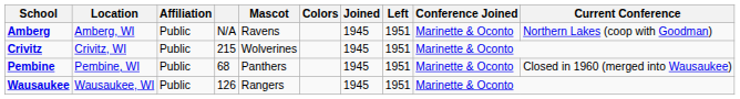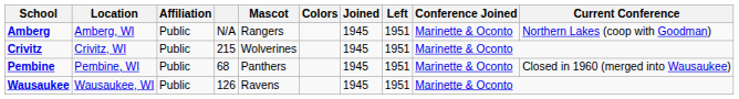Amberg | Mascot: Ravens -> Rangers
Wausaukee | Mascot: Rangers -> Ravens
